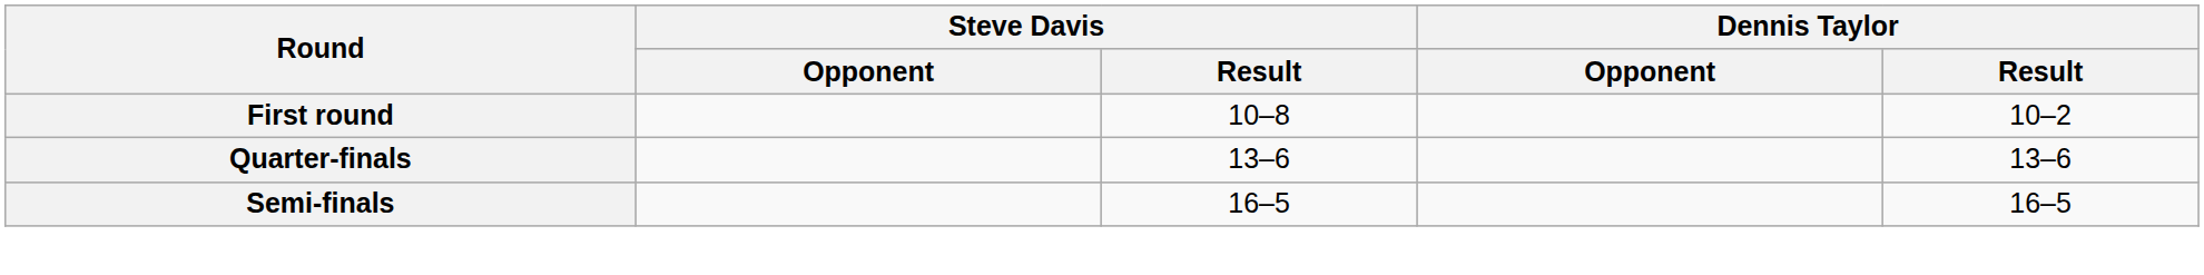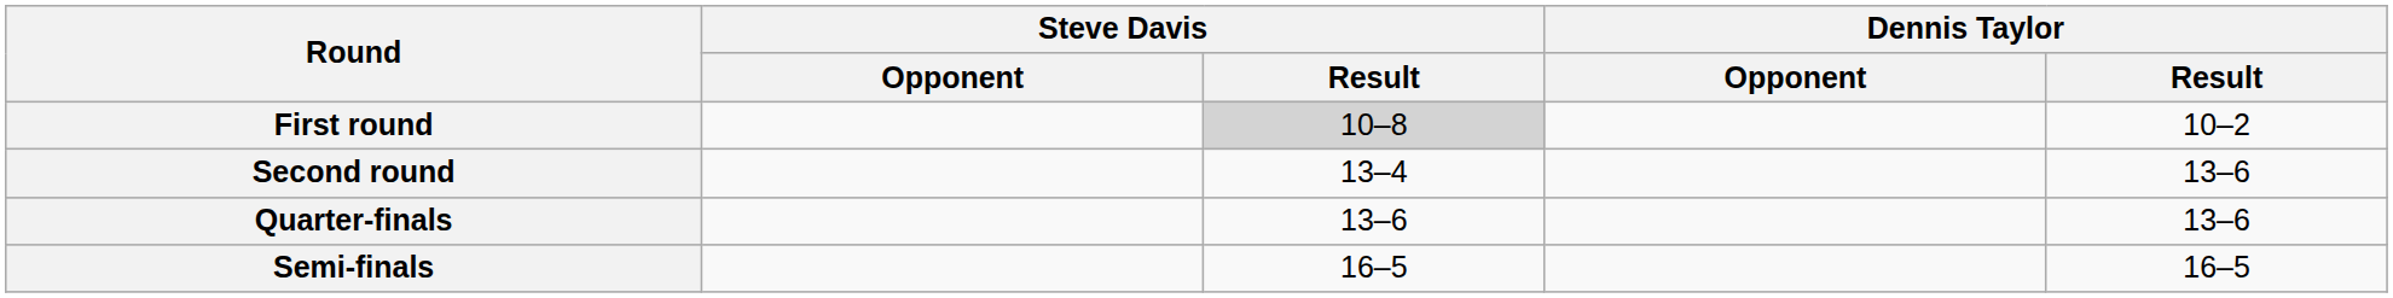First round | Steve Davis / Result: no background -> lightgrey background
+ row: Second round | 13–4 | 13–6
